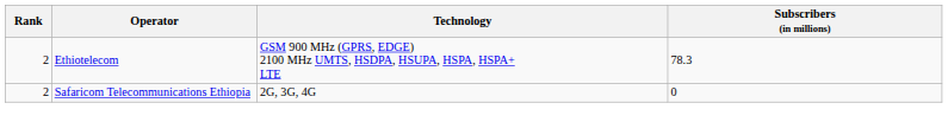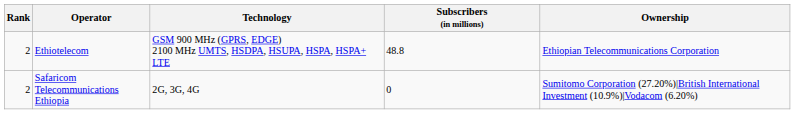+ column: Ownership | Ethiopian Telecommunications Corporation | Sumitomo Corporation (27.20%)|British International Investment (10.9%)|Vodacom (6.20%)
Ethiotelecom | Subscribers (in millions): 78.3 -> 48.8
